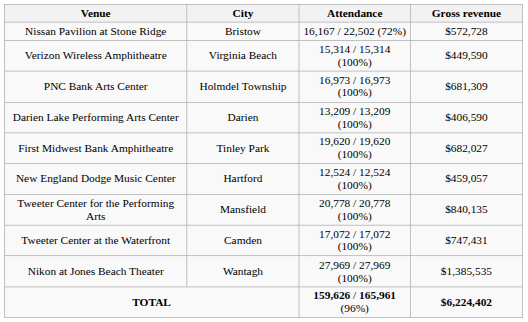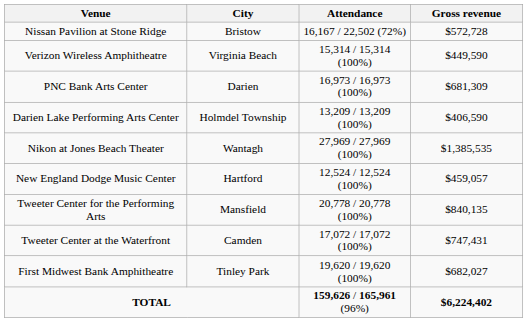PNC Bank Arts Center | City: Holmdel Township -> Darien
Darien Lake Performing Arts Center | City: Darien -> Holmdel Township
rows swapped: Nikon at Jones Beach Theater <-> First Midwest Bank Amphitheatre
